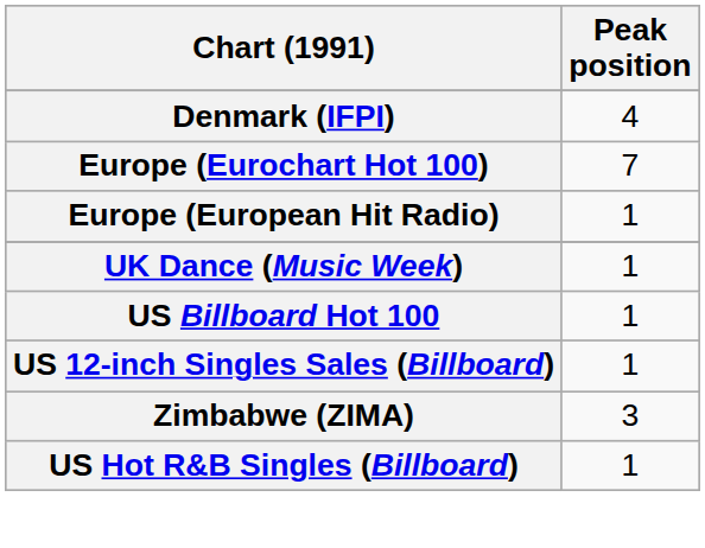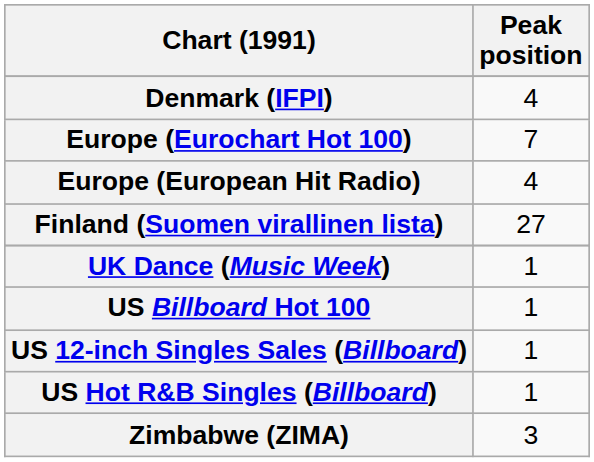Europe (European Hit Radio) | Peak position: 1 -> 4
+ row: Finland (Suomen virallinen lista) | 27
rows swapped: US Hot R&B Singles (Billboard) <-> Zimbabwe (ZIMA)
